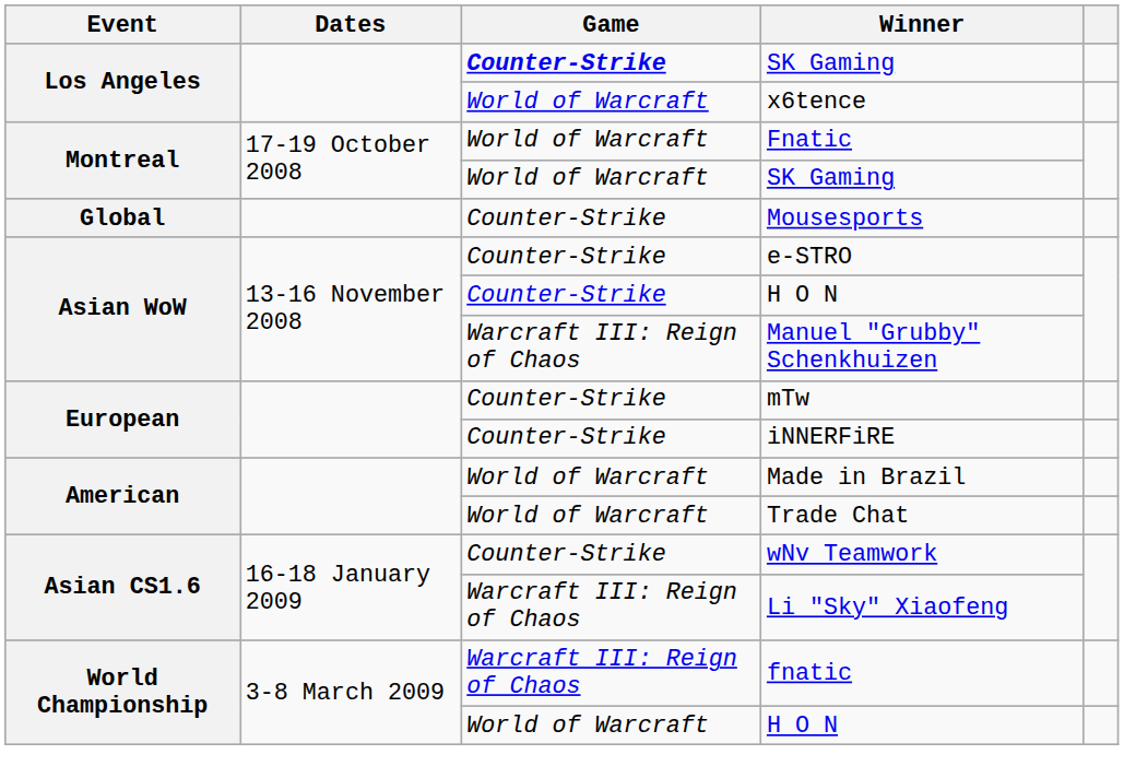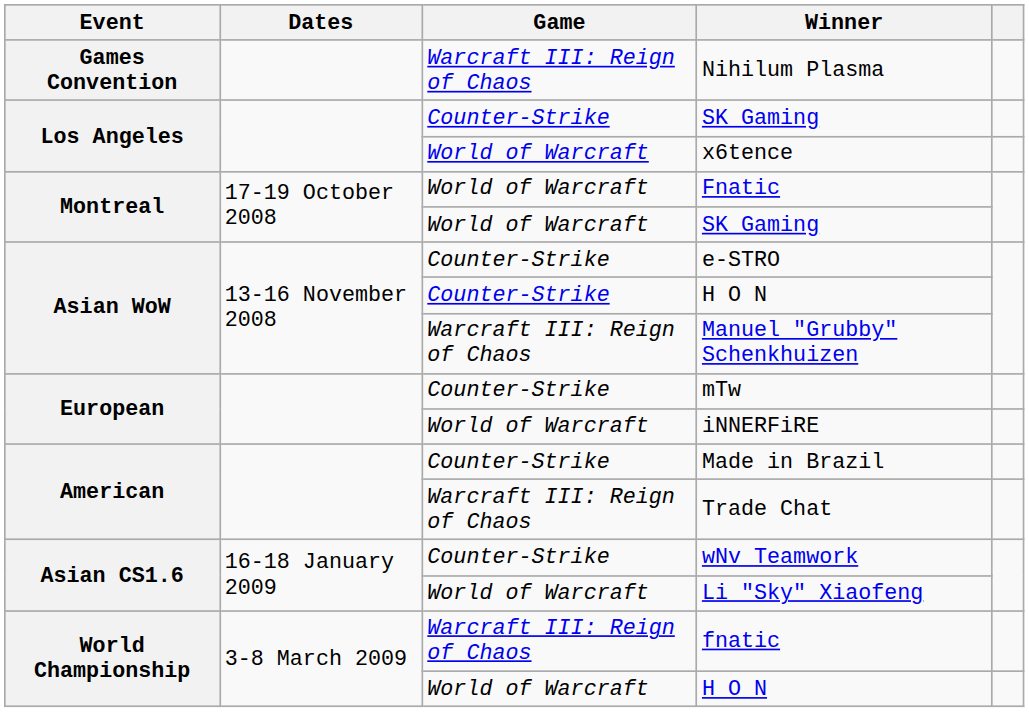+ row: Games Convention | Warcraft III: Reign of Chaos | Nihilum Plasma
Los Angeles / SK Gaming | Game: bold -> normal
- row: Global | Counter-Strike | Mousesports
iNNERFiRE | Game: Counter-Strike -> World of Warcraft
Made in Brazil | Game: World of Warcraft -> Counter-Strike
Trade Chat | Game: World of Warcraft -> Warcraft III: Reign of Chaos
Li "Sky" Xiaofeng | Game: Warcraft III: Reign of Chaos -> World of Warcraft
